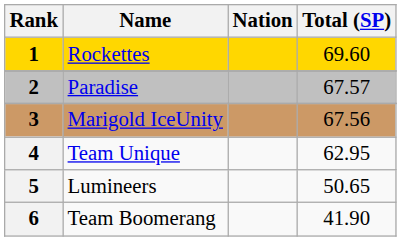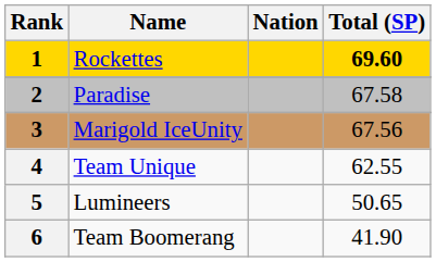Rockettes | Total (SP): normal -> bold
Paradise | Total (SP): 67.57 -> 67.58
Team Unique | Total (SP): 62.95 -> 62.55
